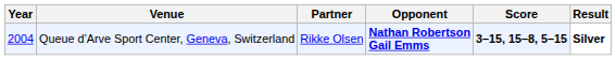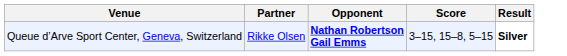- column: Year | 2004
Queue d’Arve Sport Center, Geneva, Switzerland | Score: bold -> normal
